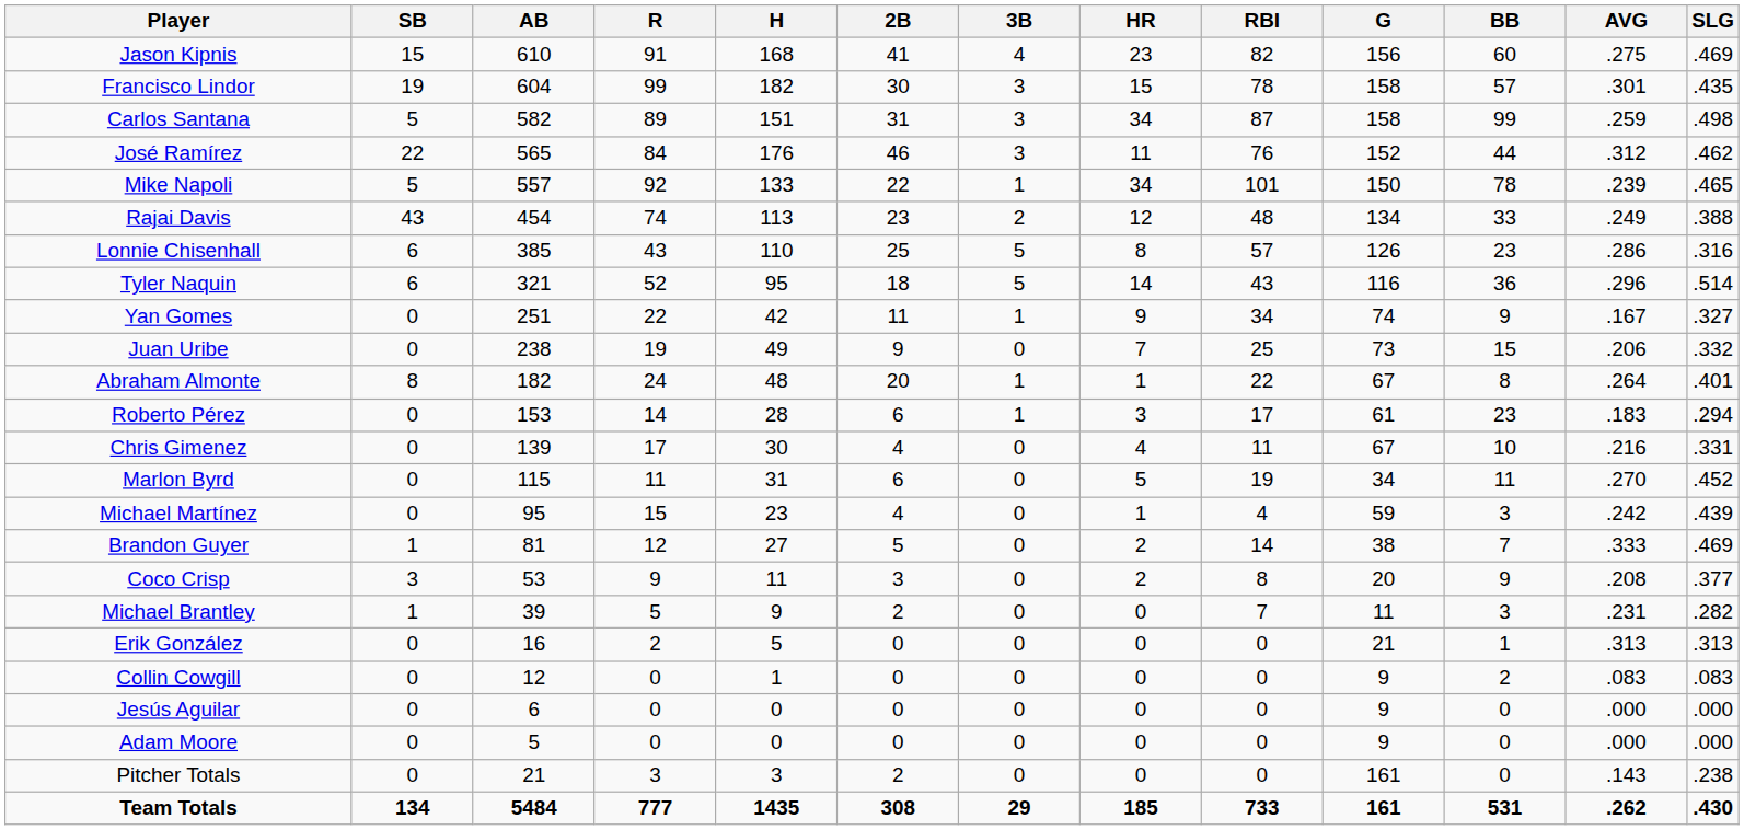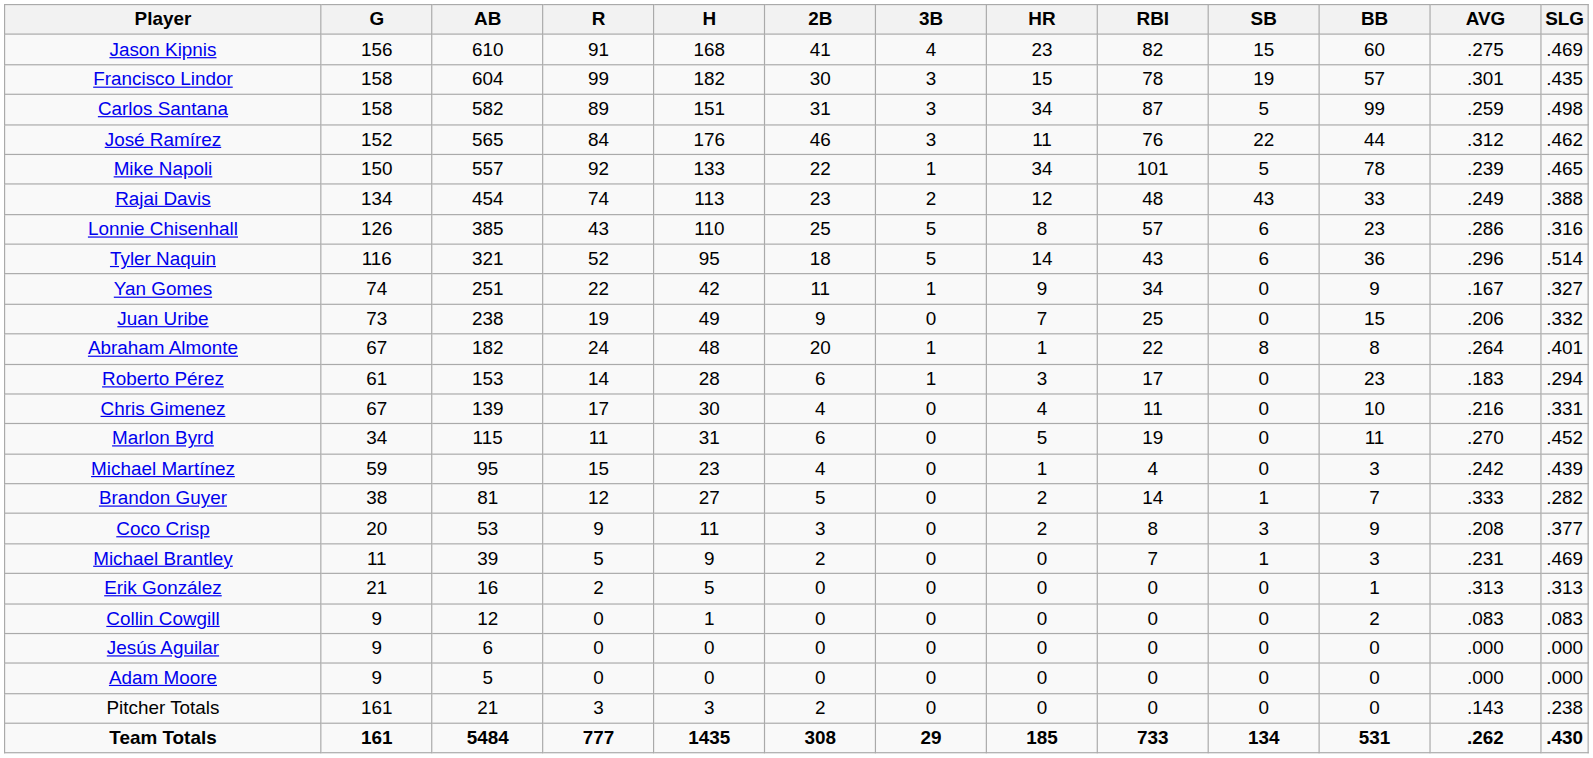columns swapped: G <-> SB
Brandon Guyer | SLG: .469 -> .282
Michael Brantley | SLG: .282 -> .469
